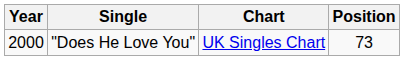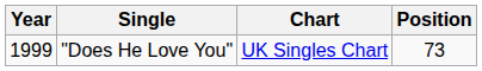"Does He Love You" | Year: 2000 -> 1999
